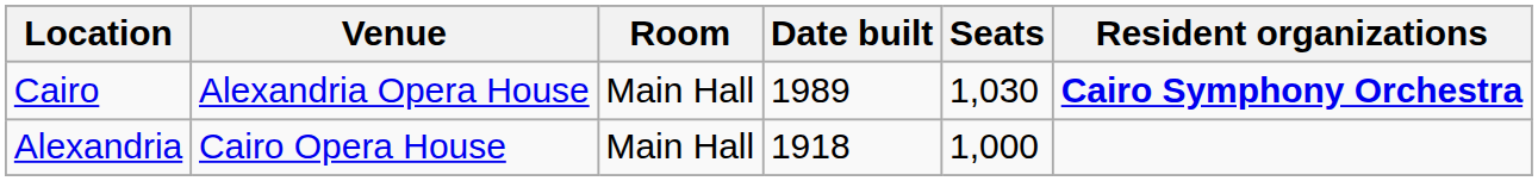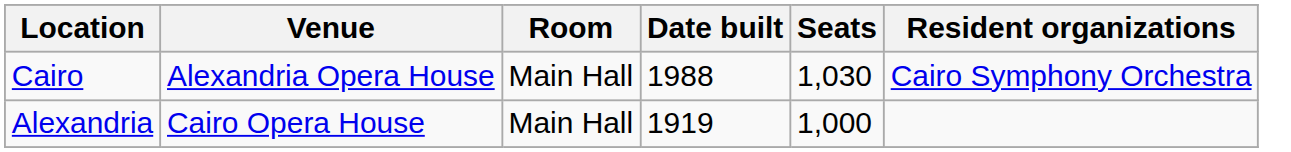Cairo | Date built: 1989 -> 1988
Cairo | Resident organizations: bold -> normal
Alexandria | Date built: 1918 -> 1919
